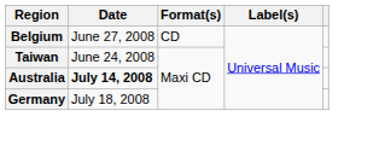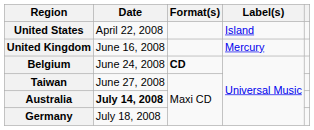+ row: United States | April 22, 2008 | Island
+ row: United Kingdom | June 16, 2008 | Mercury
Belgium | Date: June 27, 2008 -> June 24, 2008
Belgium | Format(s): normal -> bold
Taiwan | Date: June 24, 2008 -> June 27, 2008
